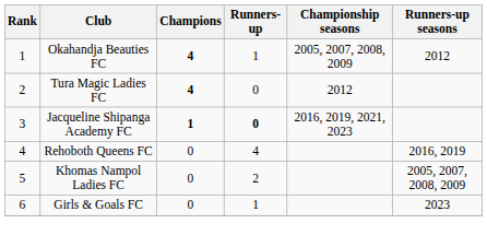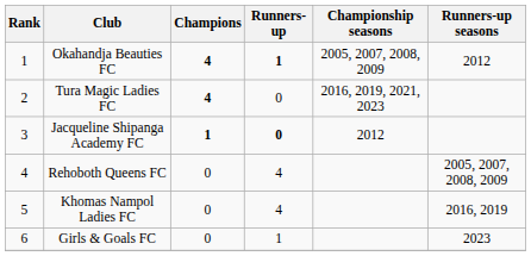Okahandja Beauties FC | Runners-up: normal -> bold
Tura Magic Ladies FC | Championship seasons: 2012 -> 2016, 2019, 2021, 2023
Jacqueline Shipanga Academy FC | Championship seasons: 2016, 2019, 2021, 2023 -> 2012
Rehoboth Queens FC | Runners-up seasons: 2016, 2019 -> 2005, 2007, 2008, 2009
Khomas Nampol Ladies FC | Runners-up: 2 -> 4
Khomas Nampol Ladies FC | Runners-up seasons: 2005, 2007, 2008, 2009 -> 2016, 2019
